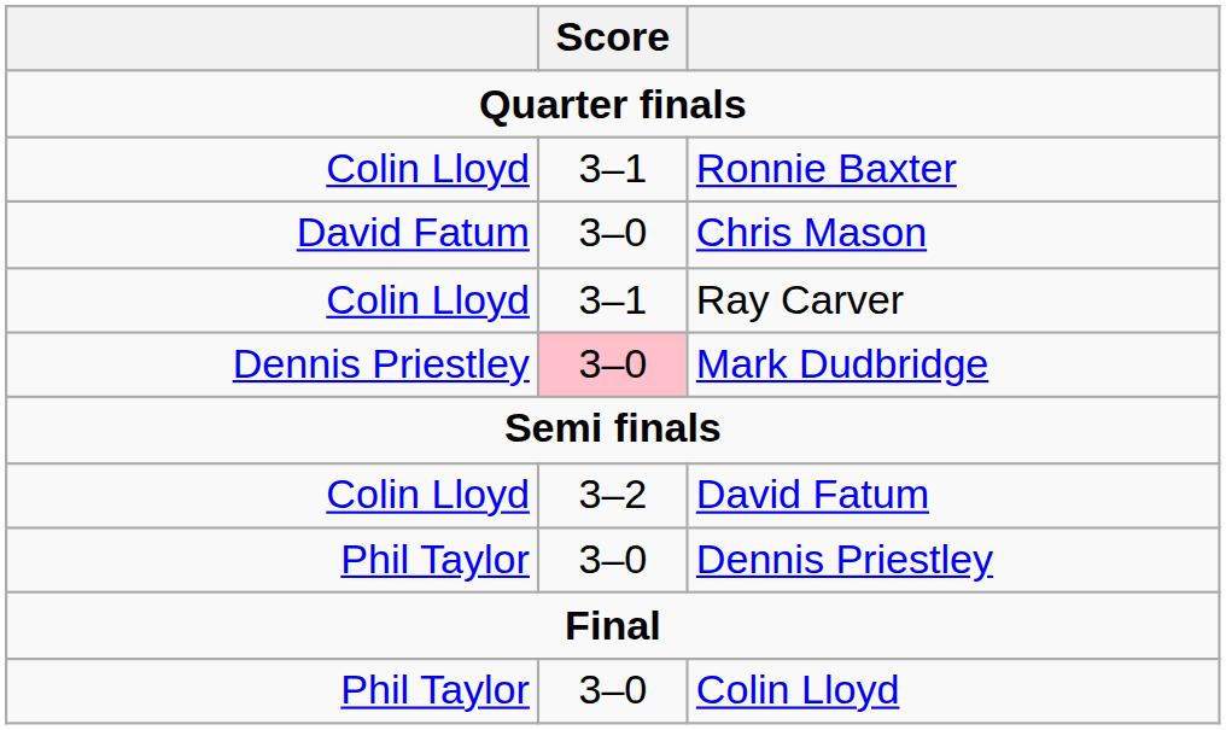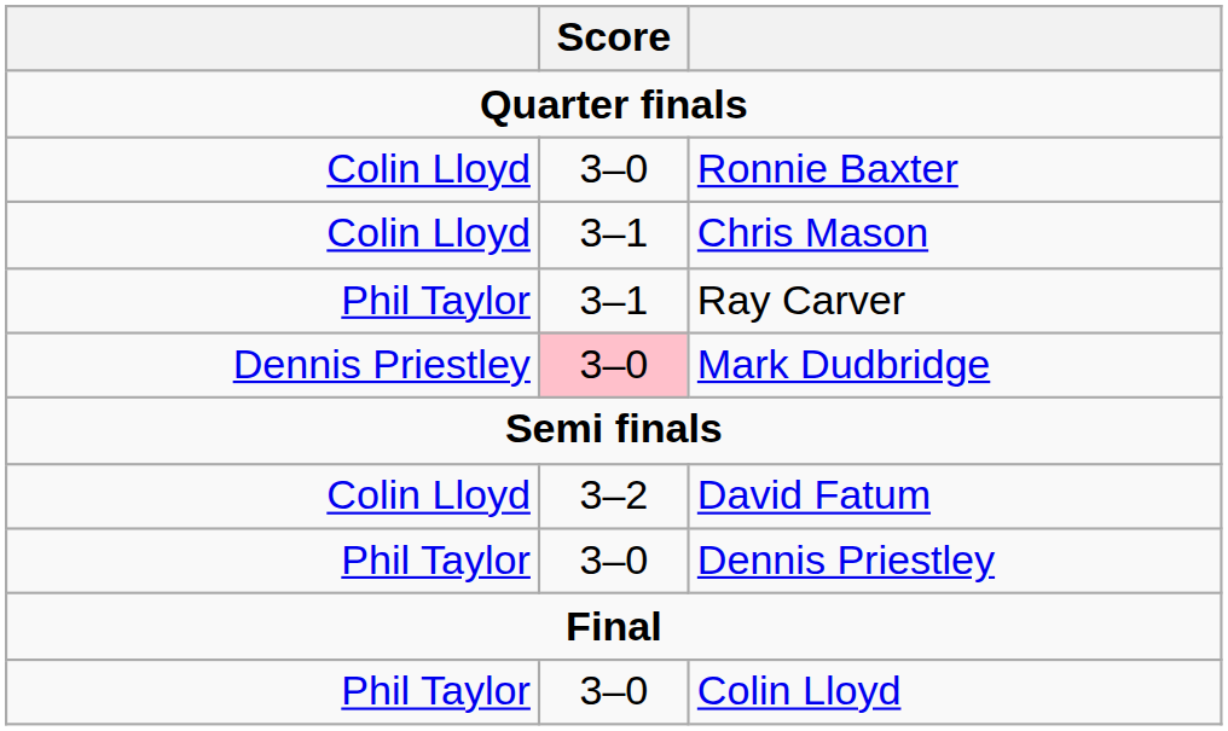Ronnie Baxter | Score: 3–1 -> 3–0
Chris Mason | column 1: David Fatum -> Colin Lloyd
Chris Mason | Score: 3–0 -> 3–1
Ray Carver | column 1: Colin Lloyd -> Phil Taylor
